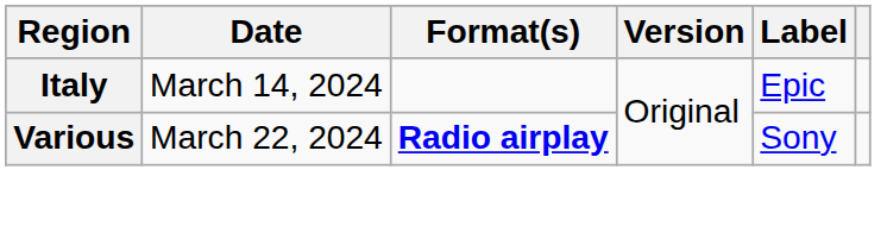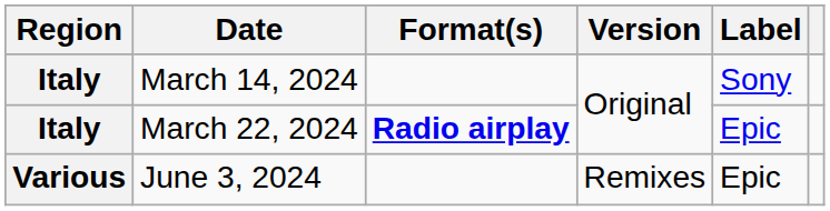March 14, 2024 | Label: Epic -> Sony
March 22, 2024 | Region: Various -> Italy
March 22, 2024 | Label: Sony -> Epic
+ row: Various | June 3, 2024 | Remixes | Epic
